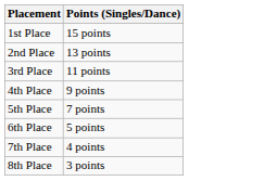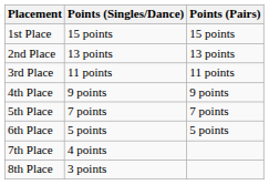+ column: Points (Pairs) | 15 points | 13 points | 11 points | 9 points | 7 points | 5 points
